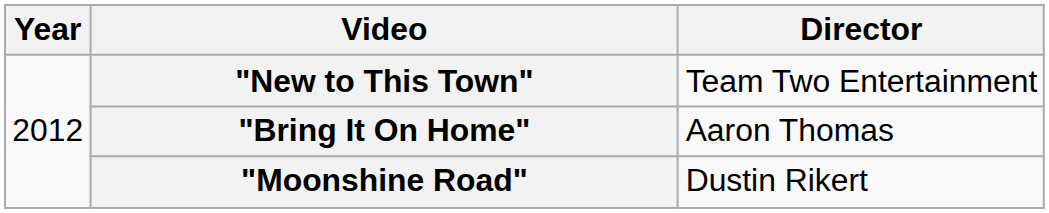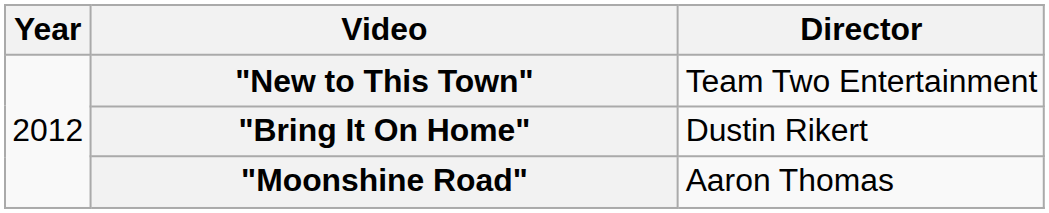"Bring It On Home" | Director: Aaron Thomas -> Dustin Rikert
"Moonshine Road" | Director: Dustin Rikert -> Aaron Thomas
